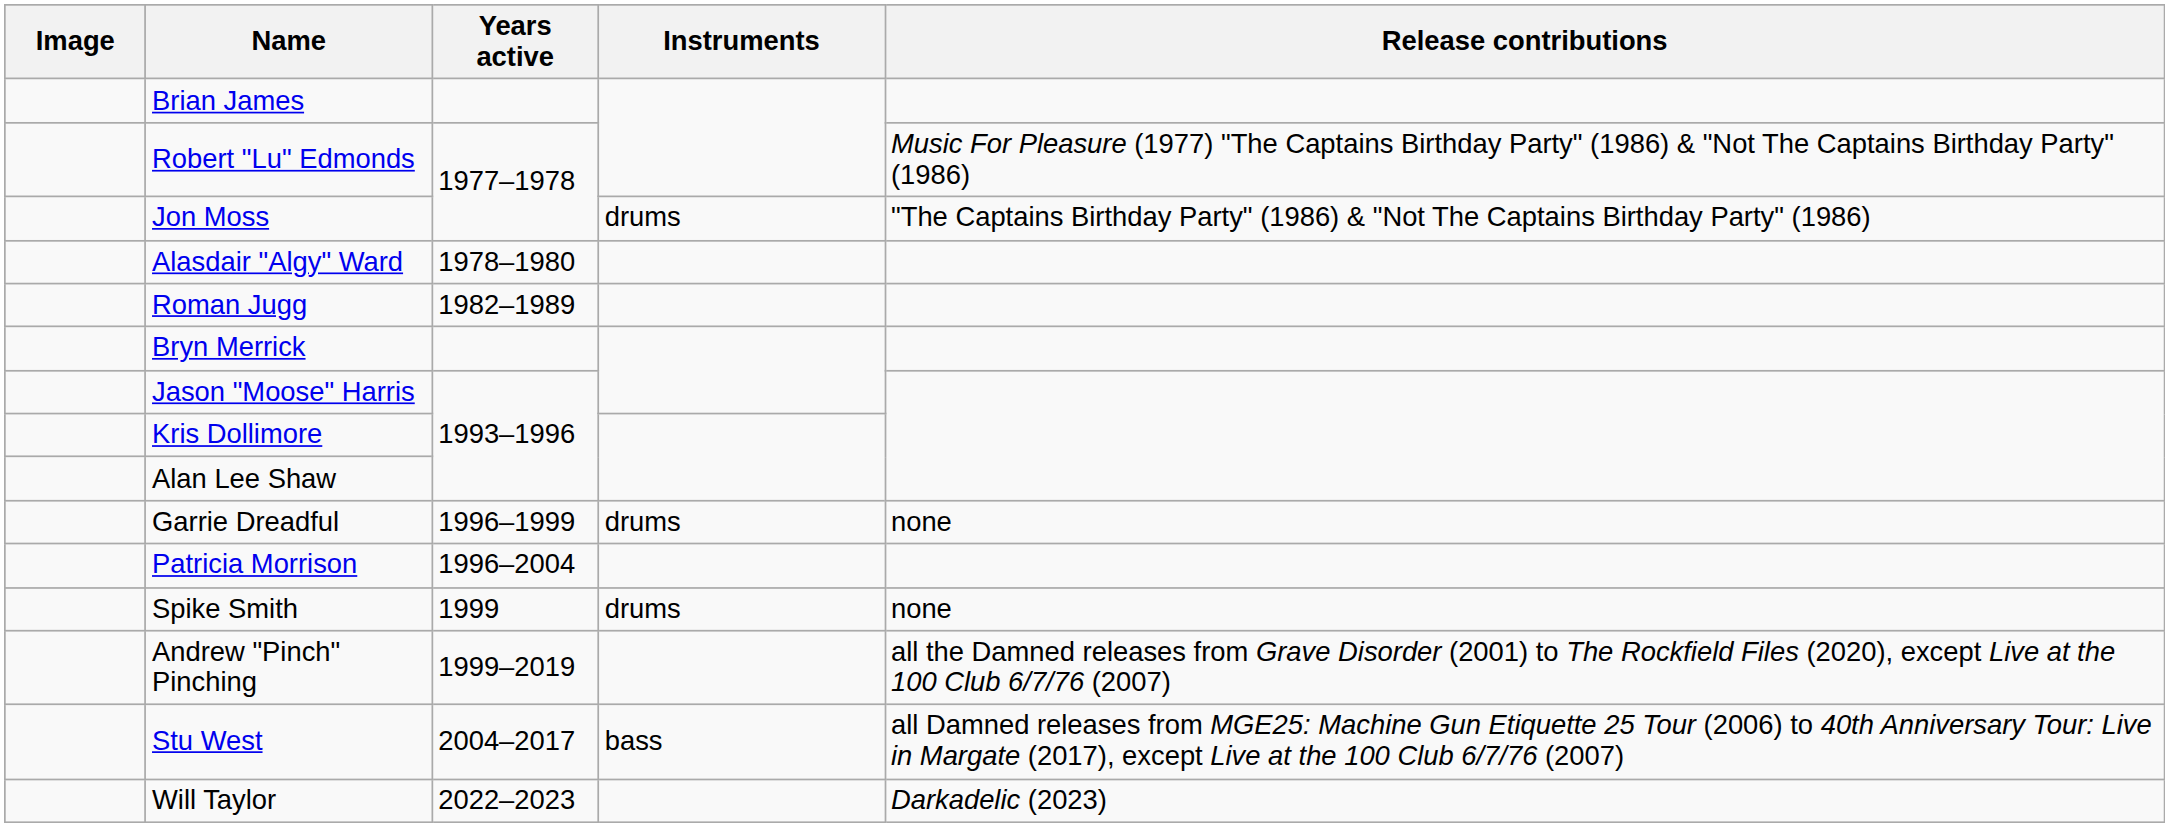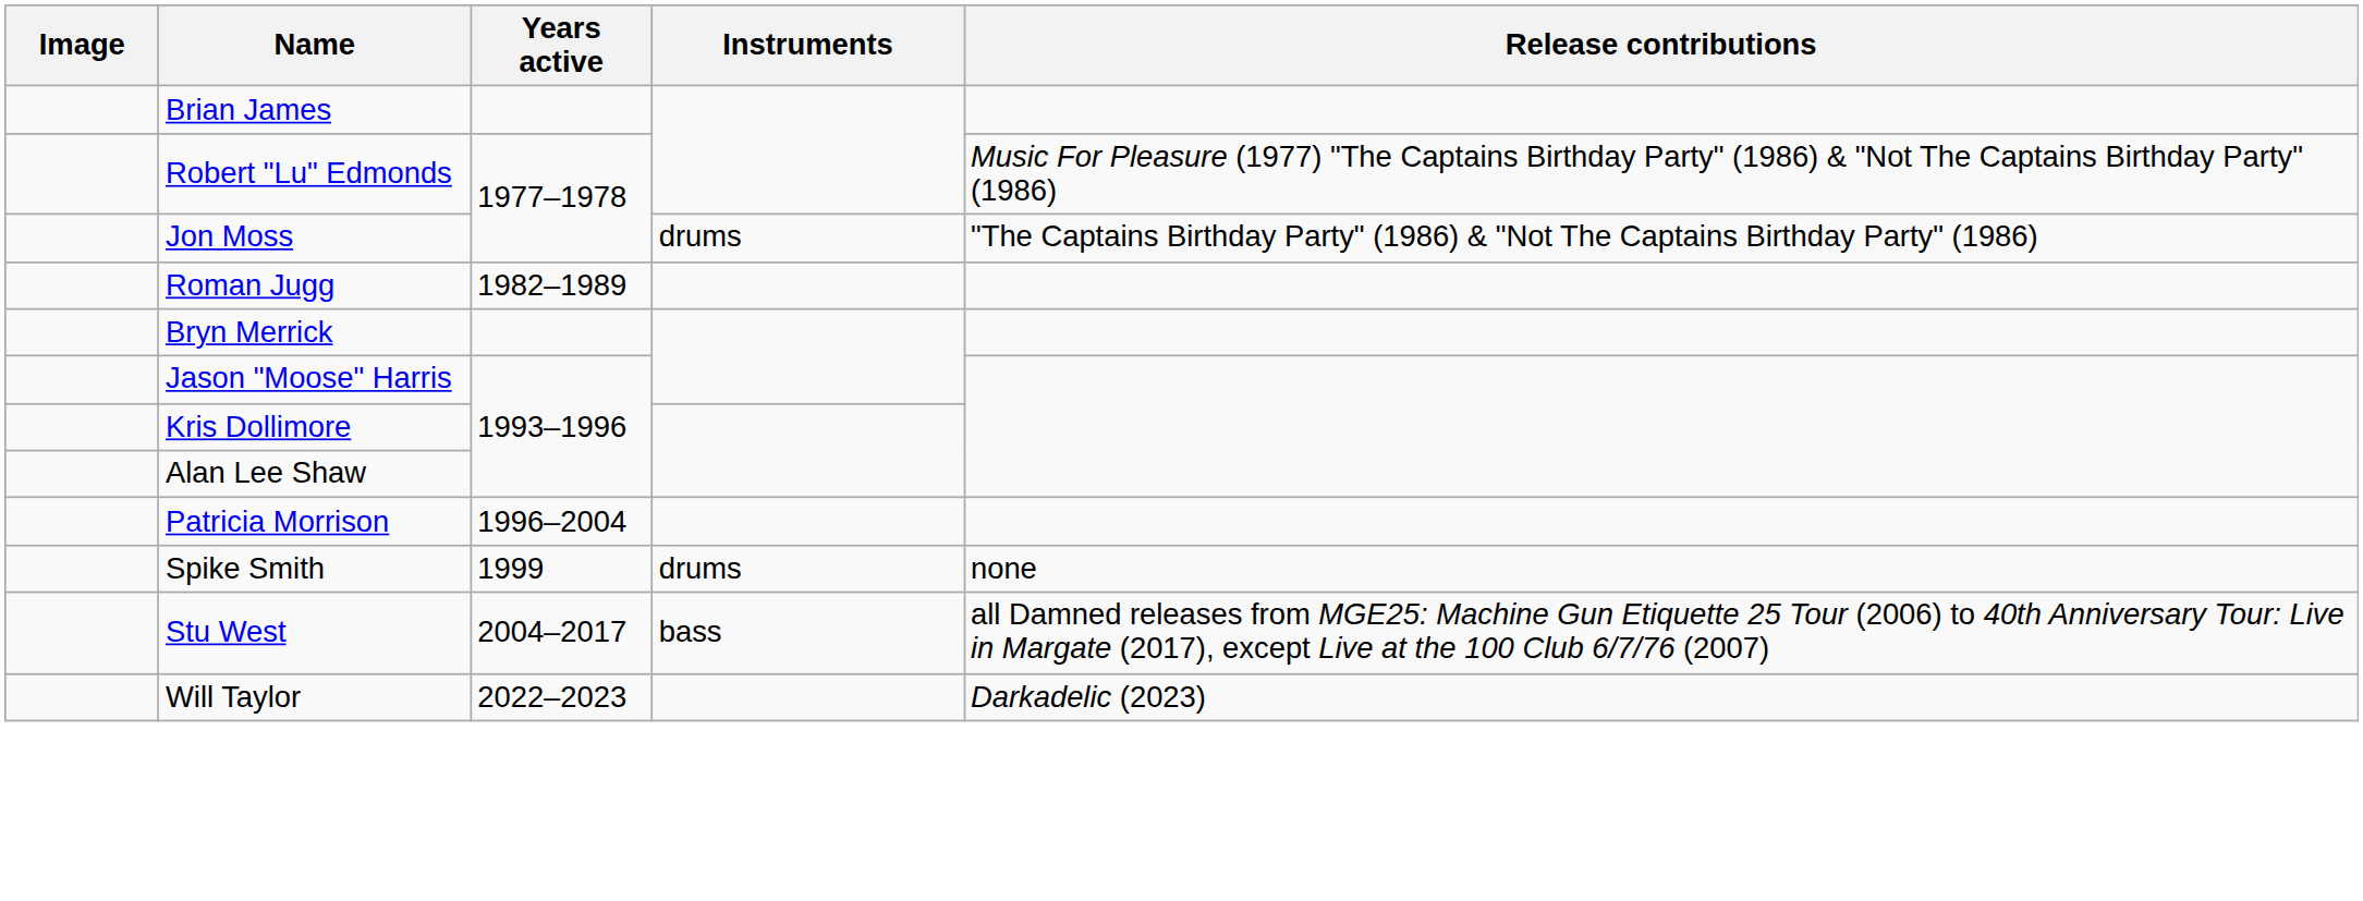- row: Alasdair "Algy" Ward | 1978–1980
- row: Garrie Dreadful | 1996–1999 | drums | none
- row: Andrew "Pinch" Pinching | 1999–2019 | all the Damned releases from Grave Disorder (2001) to The Rockfield Files (2020), except Live at the 100 Club 6/7/76 (2007)
